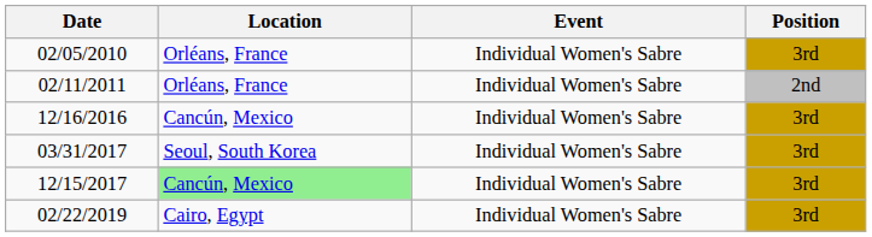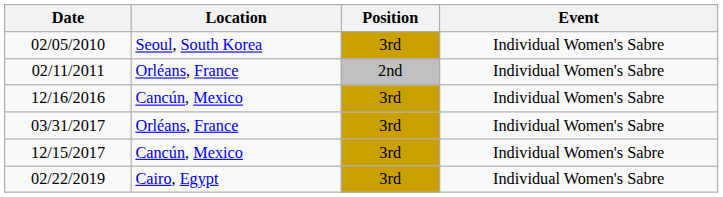columns swapped: Event <-> Position
02/05/2010 | Location: Orléans, France -> Seoul, South Korea
03/31/2017 | Location: Seoul, South Korea -> Orléans, France
12/15/2017 | Location: lightgreen background -> no background
